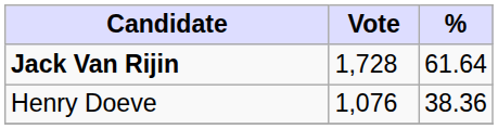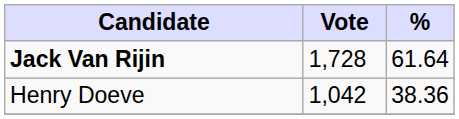Henry Doeve | Vote: 1,076 -> 1,042
